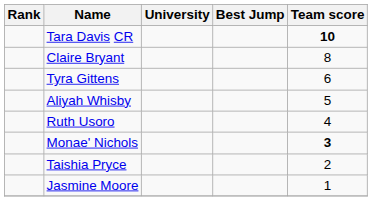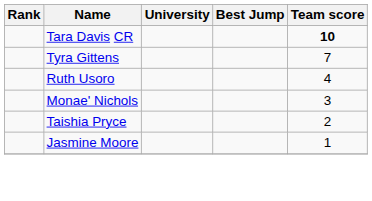- row: Claire Bryant | 8
Tyra Gittens | Team score: 6 -> 7
- row: Aliyah Whisby | 5
Monae' Nichols | Team score: bold -> normal
